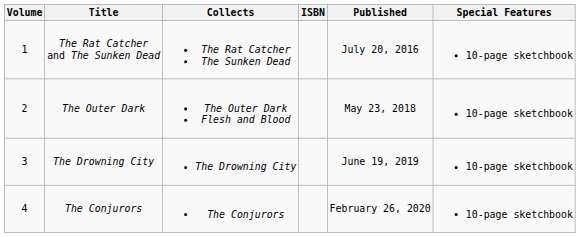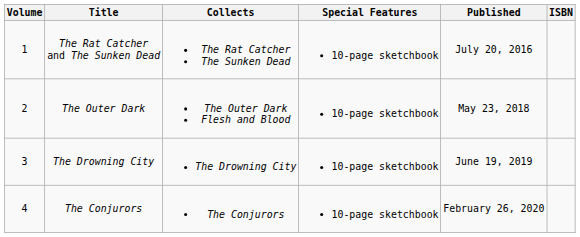columns swapped: Special Features <-> ISBN
